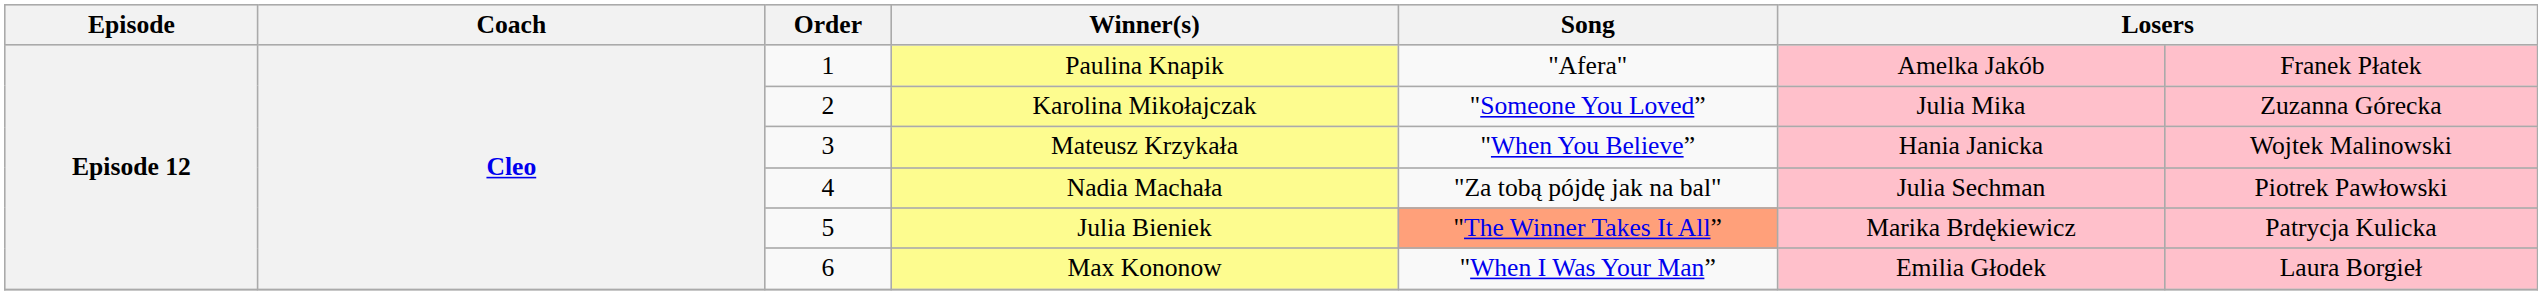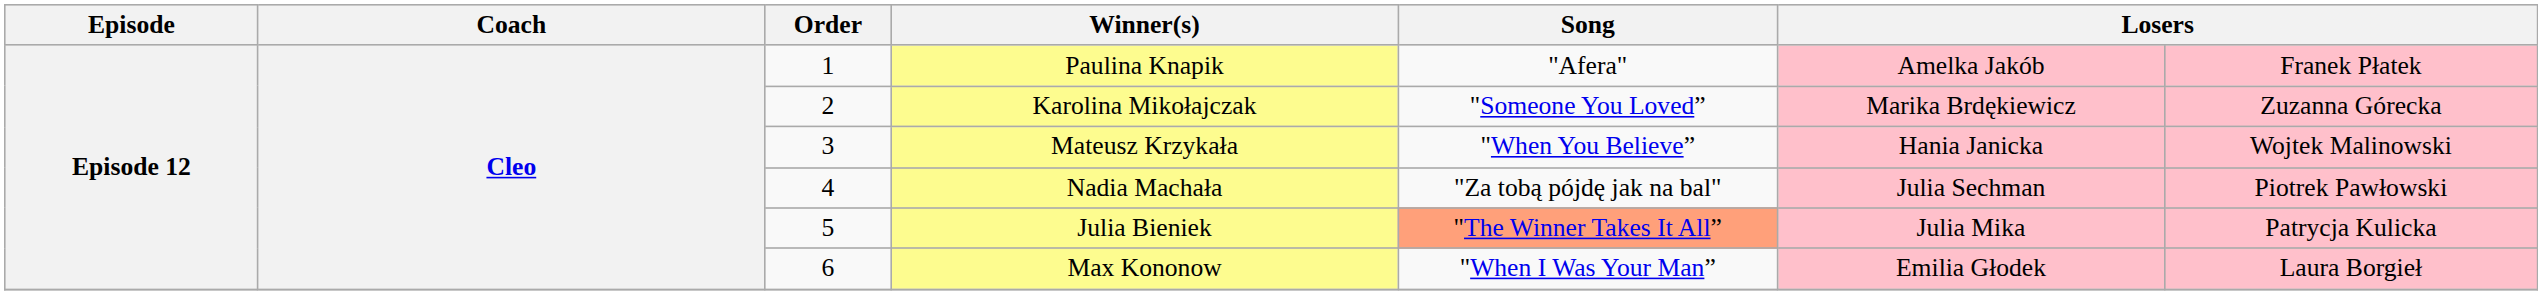Karolina Mikołajczak | column 6: Julia Mika -> Marika Brdękiewicz
Julia Bieniek | column 6: Marika Brdękiewicz -> Julia Mika
